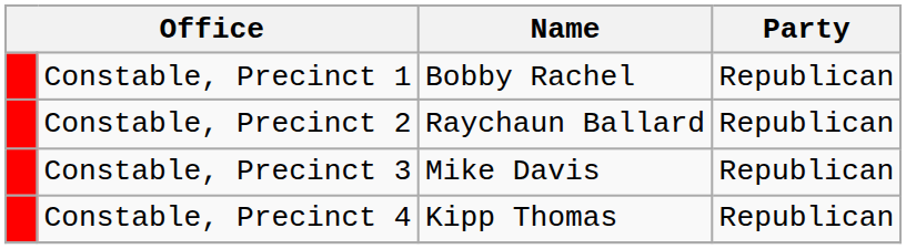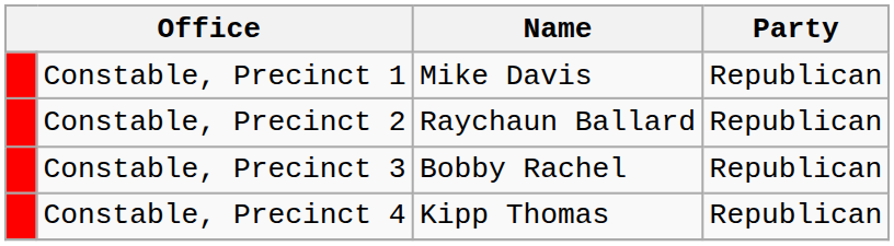Constable, Precinct 1 | Name: Bobby Rachel -> Mike Davis
Constable, Precinct 3 | Name: Mike Davis -> Bobby Rachel
